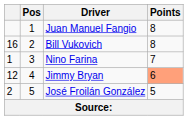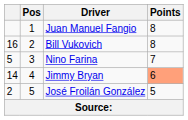Nino Farina | column 1: 1 -> 5
Jimmy Bryan | column 1: 12 -> 14
